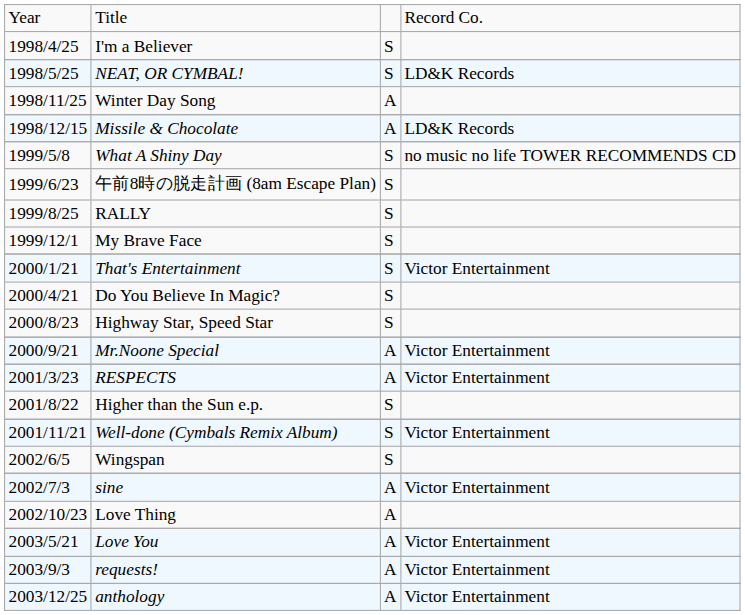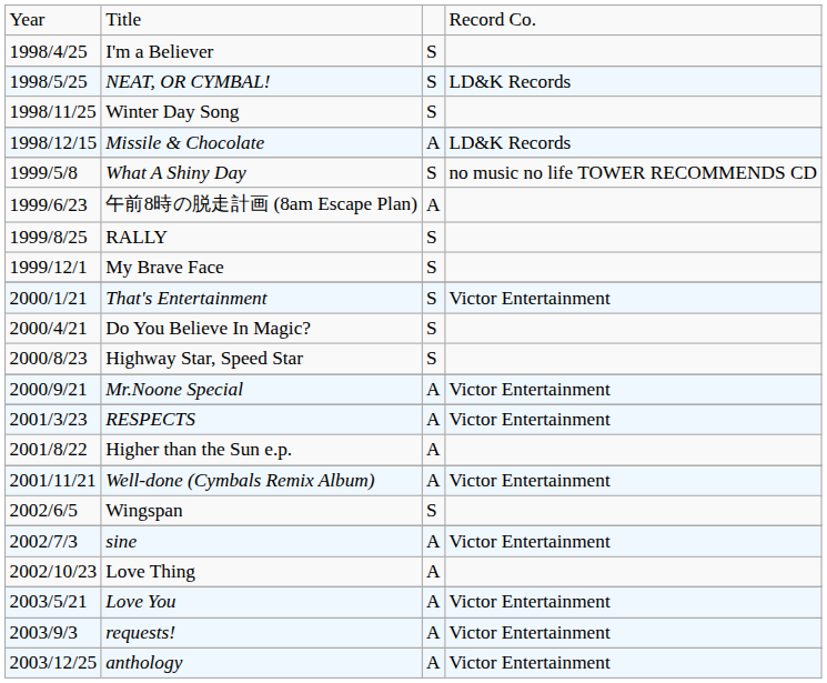Winter Day Song | column 3: A -> S
午前8時の脱走計画 (8am Escape Plan) | column 3: S -> A
Higher than the Sun e.p. | column 3: S -> A
Well-done (Cymbals Remix Album) | column 3: S -> A
